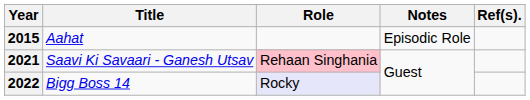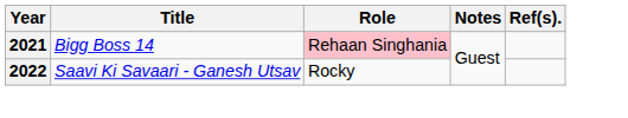- row: 2015 | Aahat | Episodic Role
2021 | Title: Saavi Ki Savaari - Ganesh Utsav -> Bigg Boss 14
2022 | Title: Bigg Boss 14 -> Saavi Ki Savaari - Ganesh Utsav
2022 | Role: lavender background -> no background
